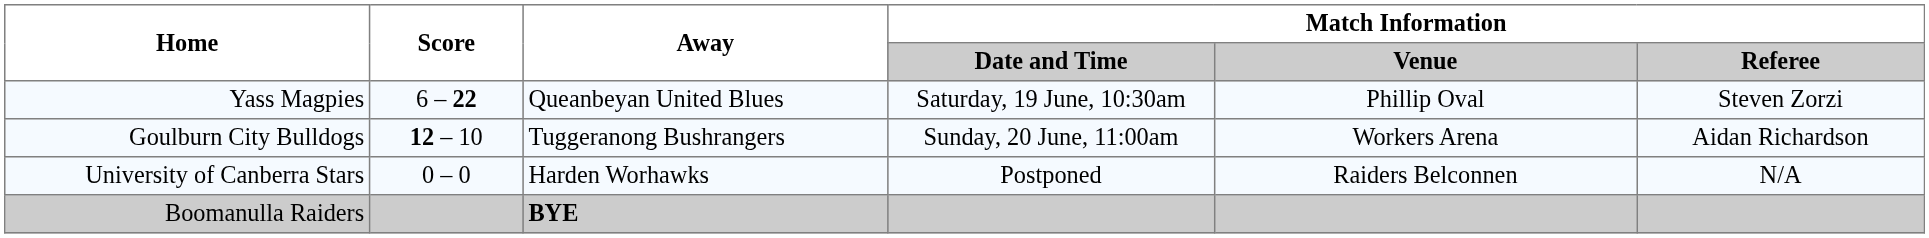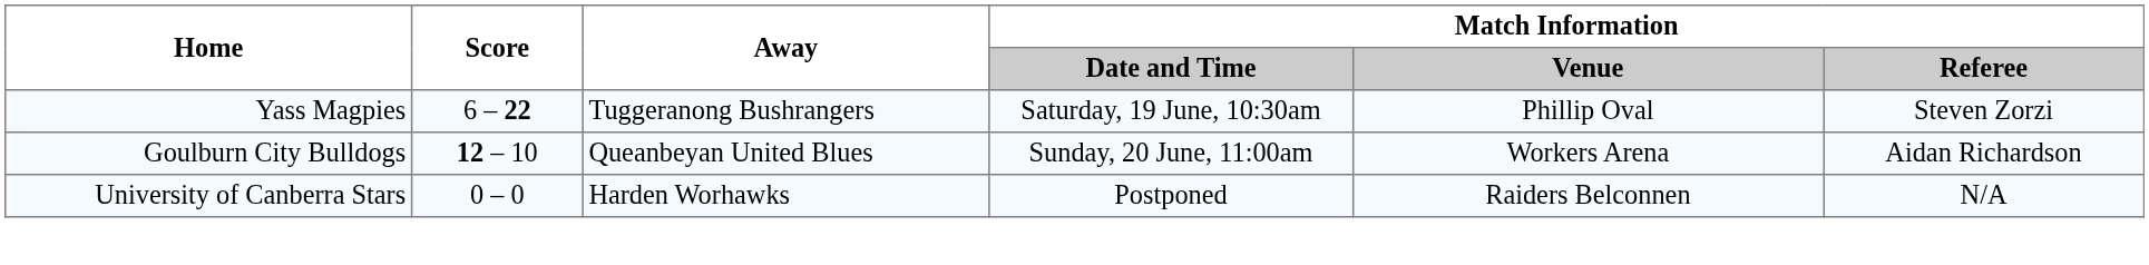Yass Magpies | Away: Queanbeyan United Blues -> Tuggeranong Bushrangers
Goulburn City Bulldogs | Away: Tuggeranong Bushrangers -> Queanbeyan United Blues
- row: Boomanulla Raiders | BYE
